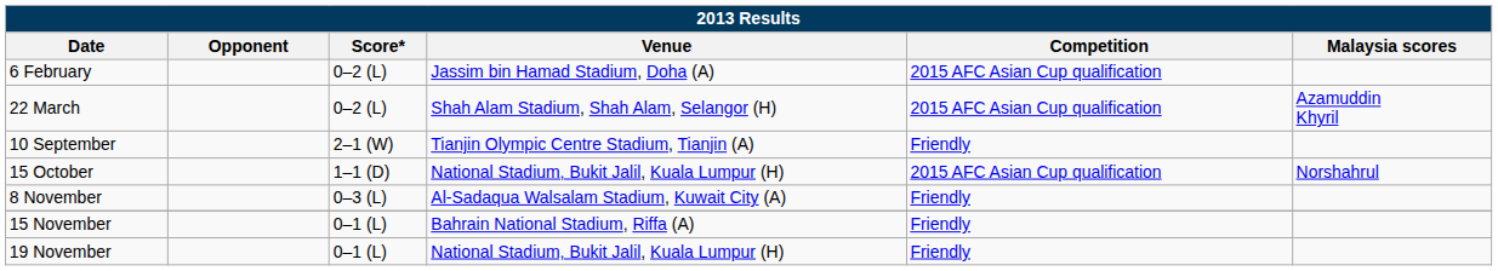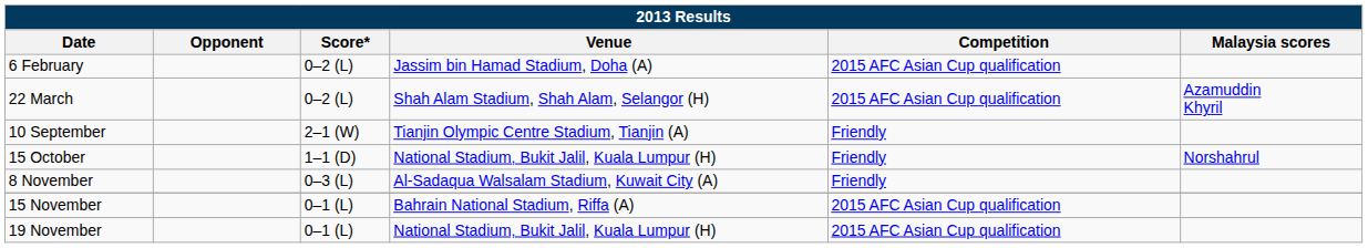15 October | Competition: 2015 AFC Asian Cup qualification -> Friendly
15 November | Competition: Friendly -> 2015 AFC Asian Cup qualification
19 November | Competition: Friendly -> 2015 AFC Asian Cup qualification
